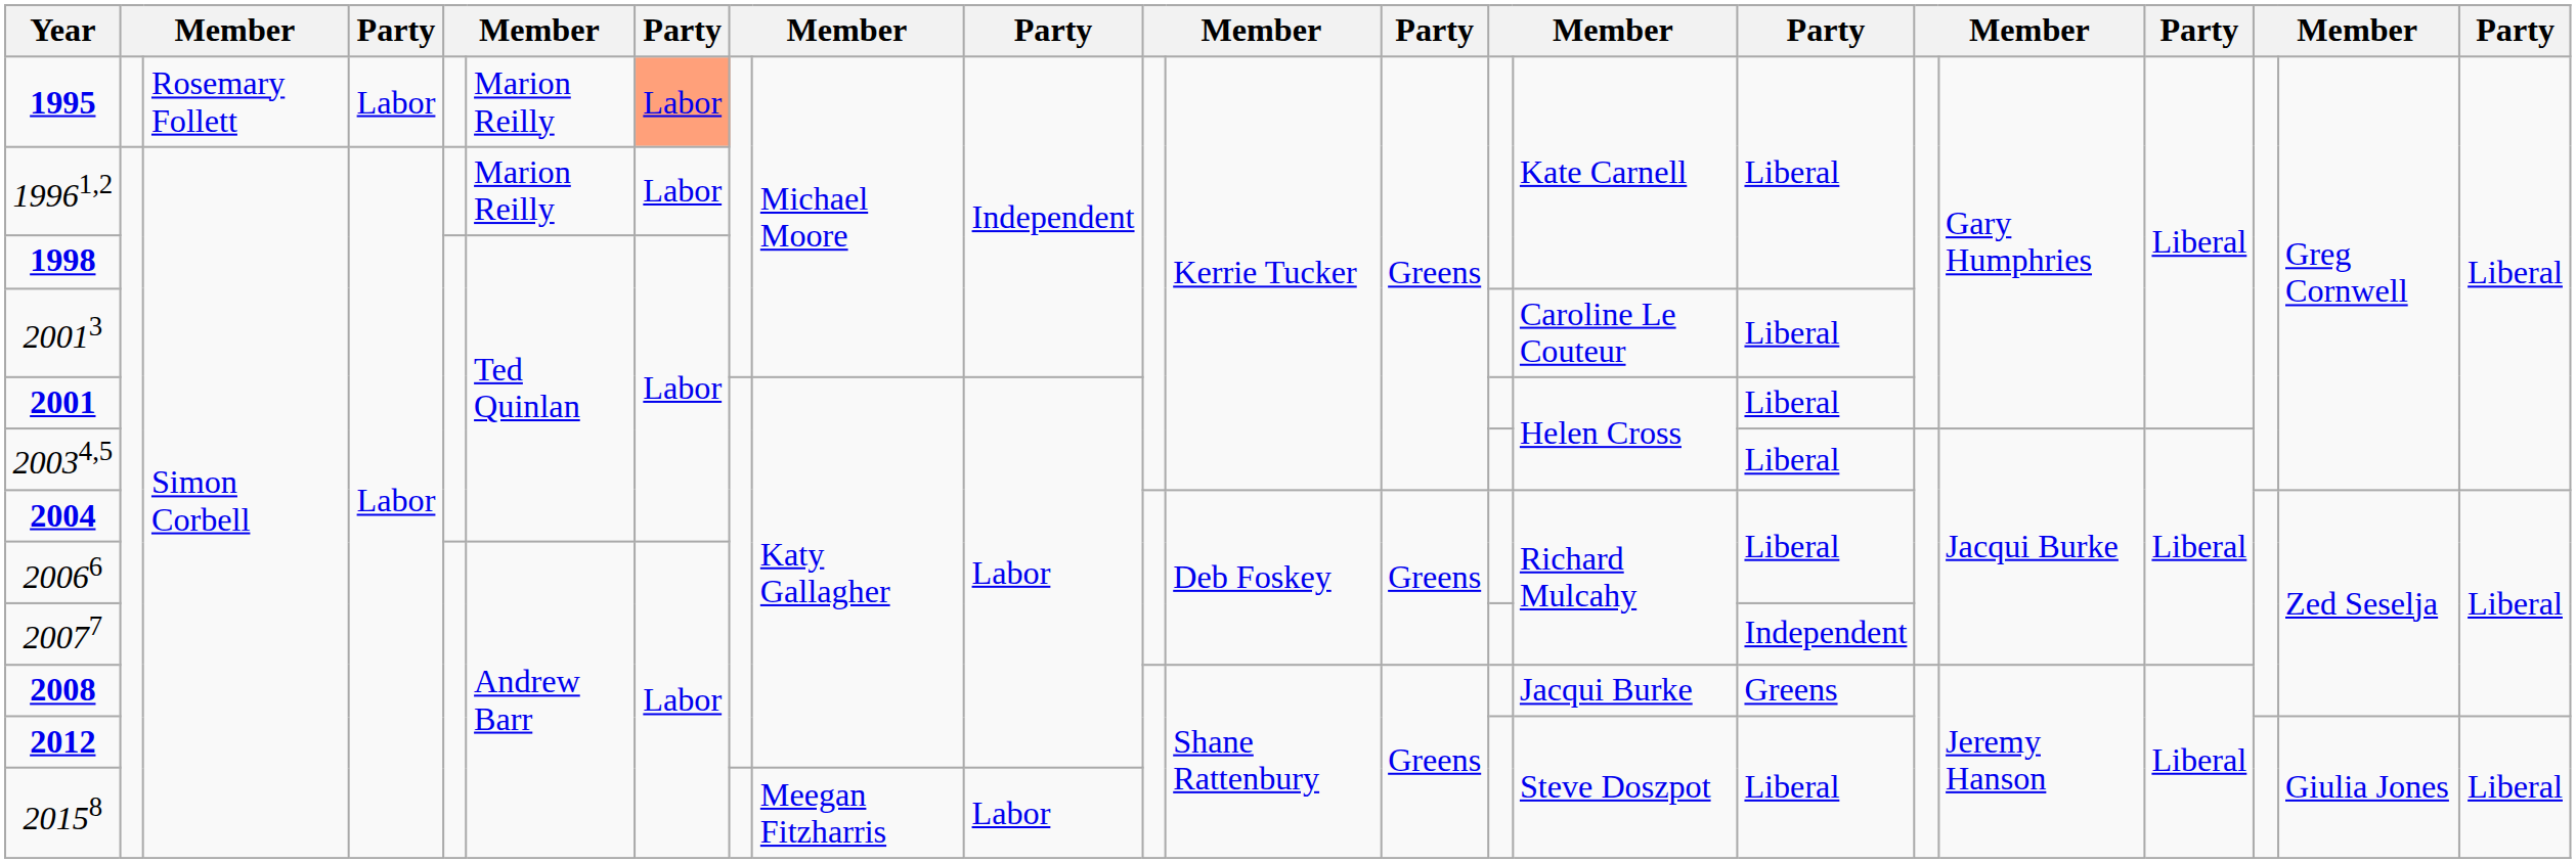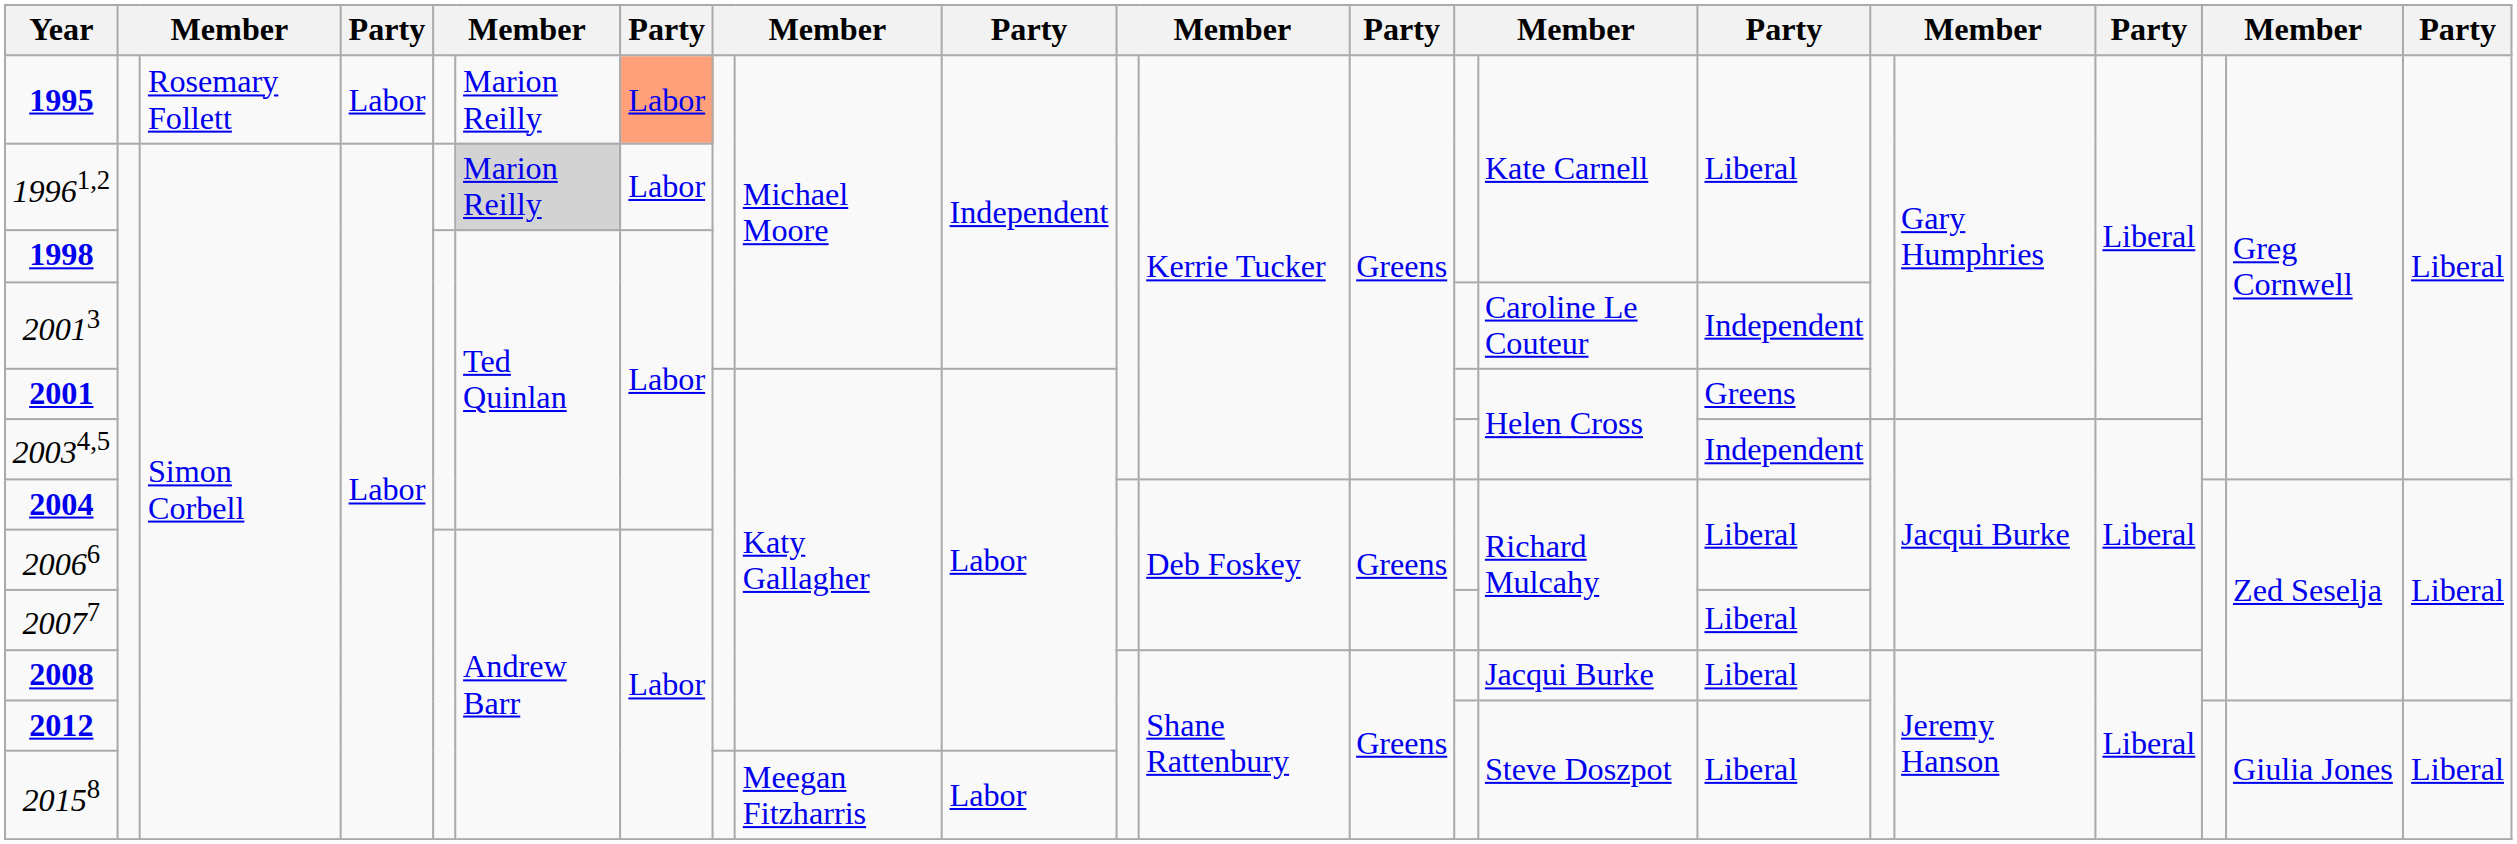19961,2 | column 6: no background -> lightgrey background
20013 | column 16: Liberal -> Independent
2001 | column 16: Liberal -> Greens
20034,5 | column 16: Liberal -> Independent
20077 | column 16: Independent -> Liberal
2008 | column 16: Greens -> Liberal
